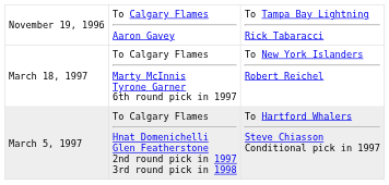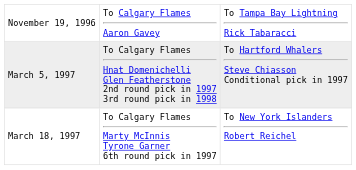rows swapped: March 5, 1997 <-> March 18, 1997
